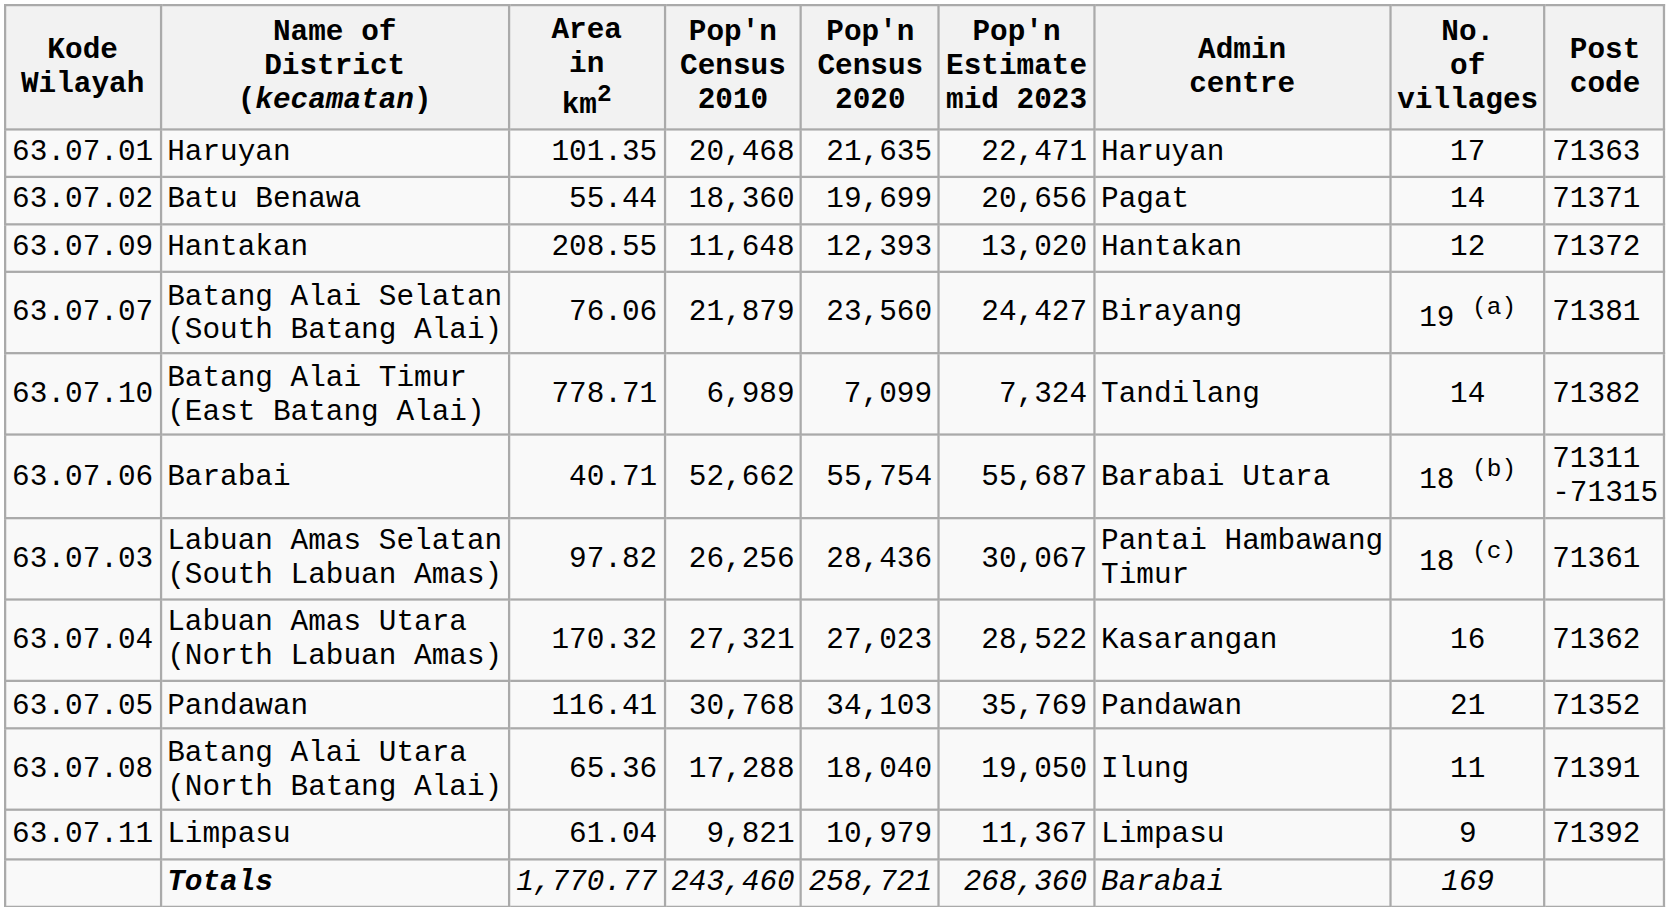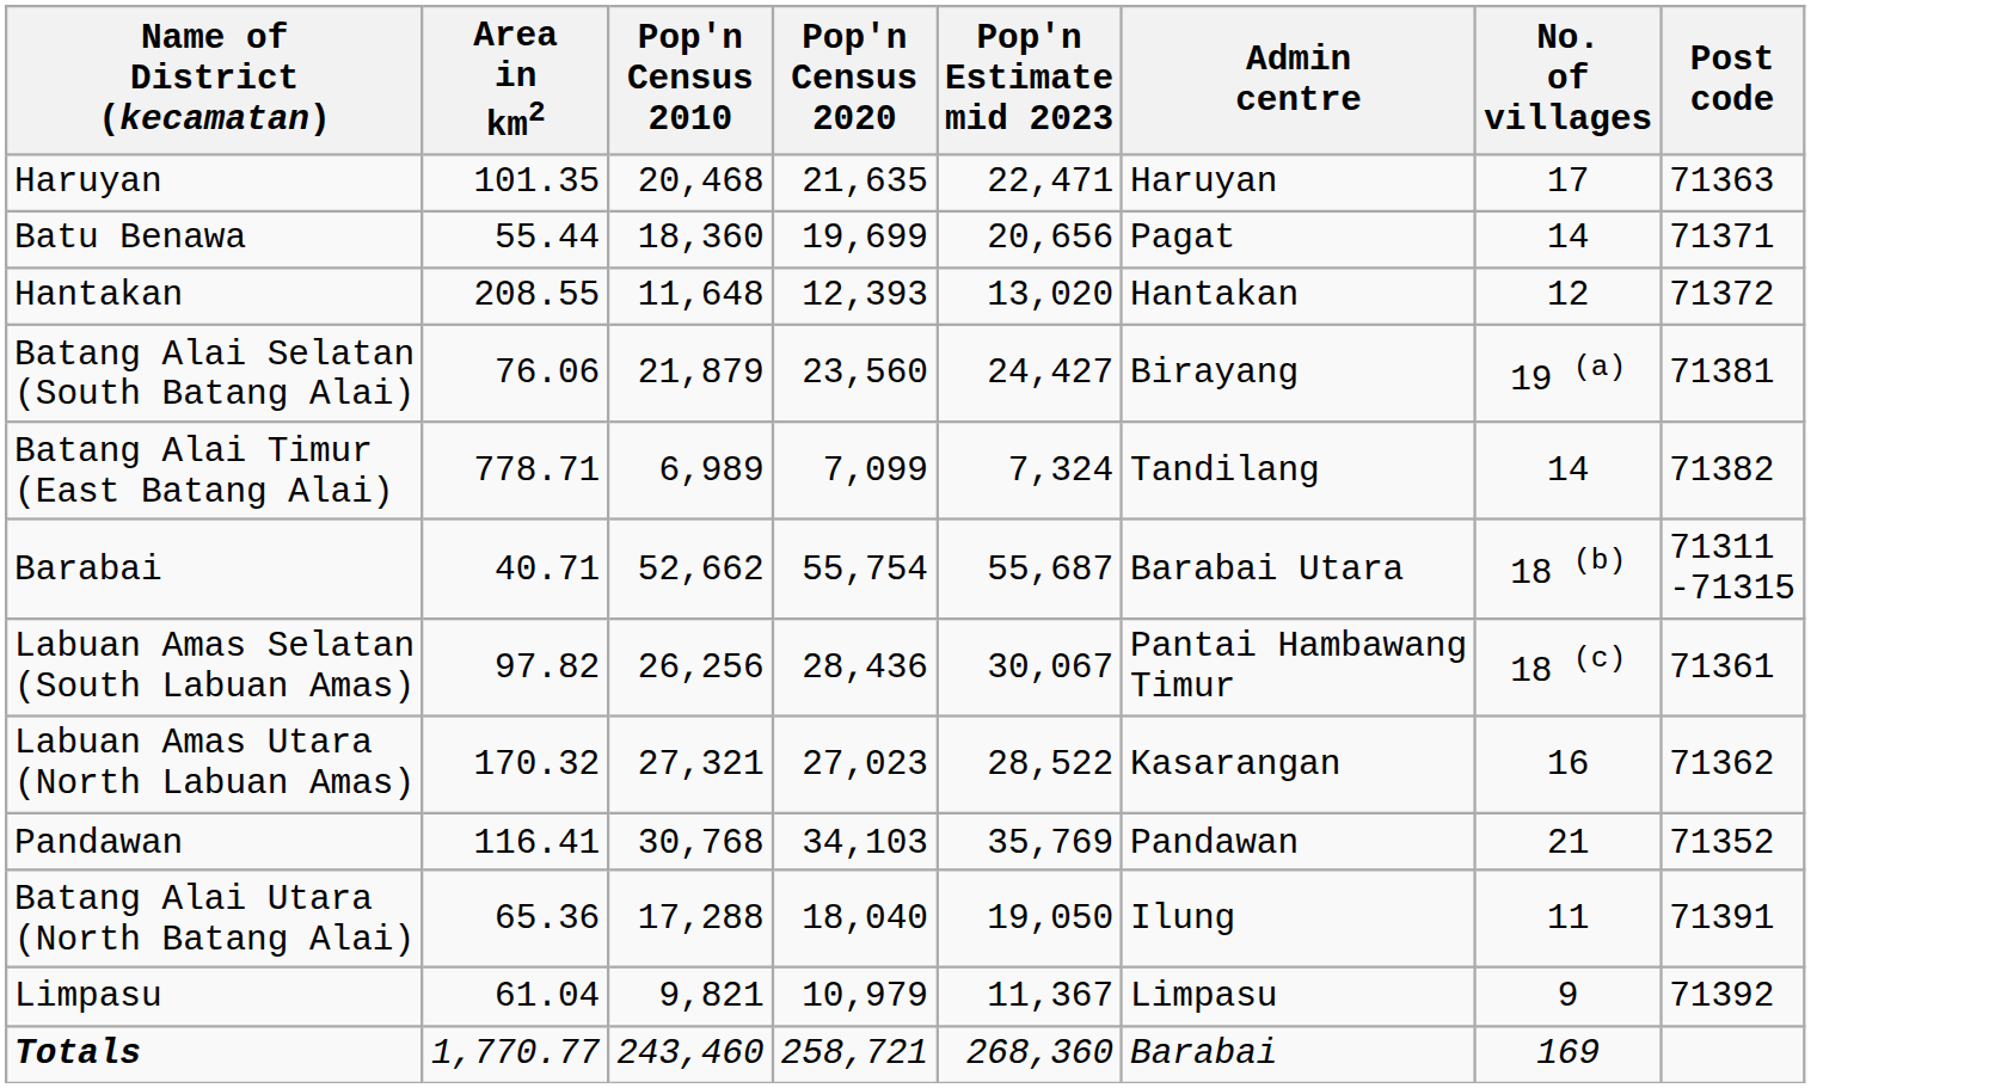- column: Kode Wilayah | 63.07.01 | 63.07.02 | 63.07.09 | 63.07.07 | 63.07.10 | 63.07.06 | 63.07.03 | 63.07.04 | 63.07.05 | 63.07.08 | 63.07.11
